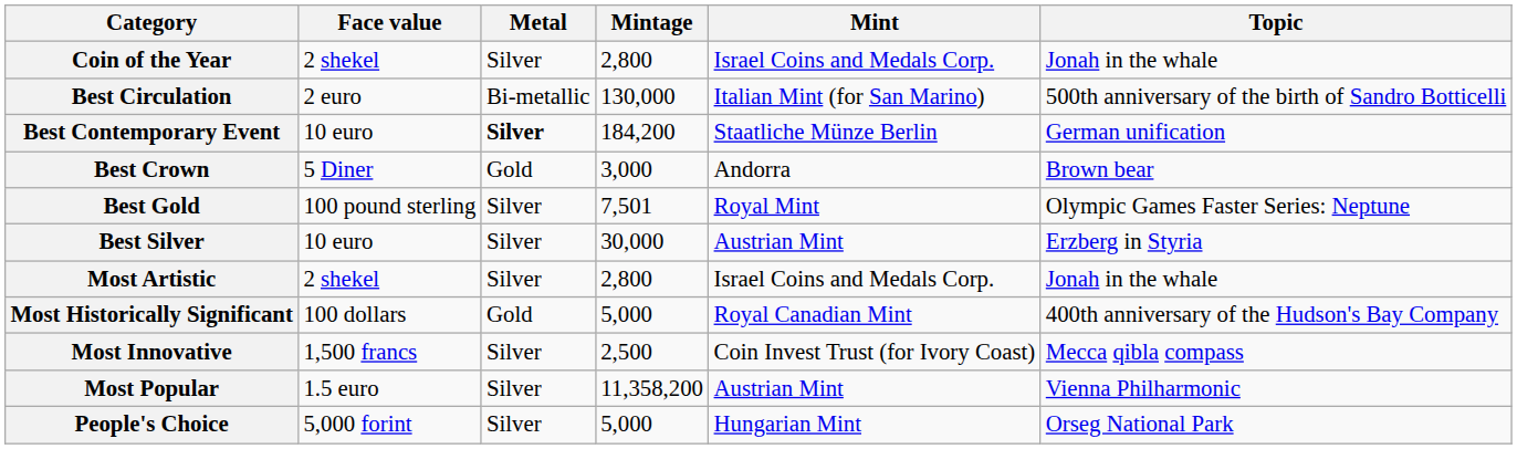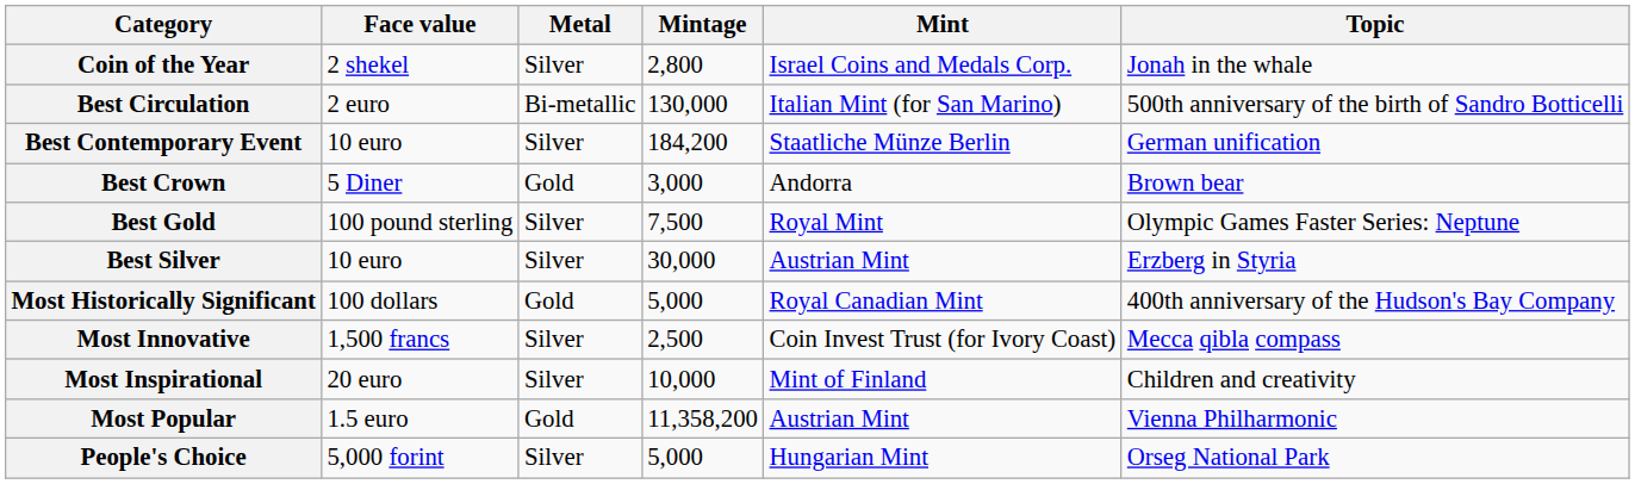Best Contemporary Event | Metal: bold -> normal
Best Gold | Mintage: 7,501 -> 7,500
- row: Most Artistic | 2 shekel | Silver | 2,800 | Israel Coins and Medals Corp. | Jonah in the whale
+ row: Most Inspirational | 20 euro | Silver | 10,000 | Mint of Finland | Children and creativity
Most Popular | Metal: Silver -> Gold
